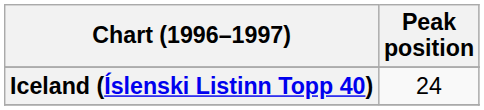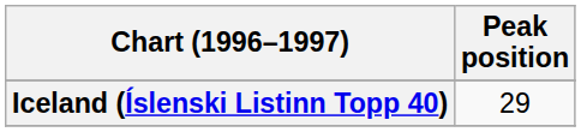Iceland (Íslenski Listinn Topp 40) | Peak position: 24 -> 29
